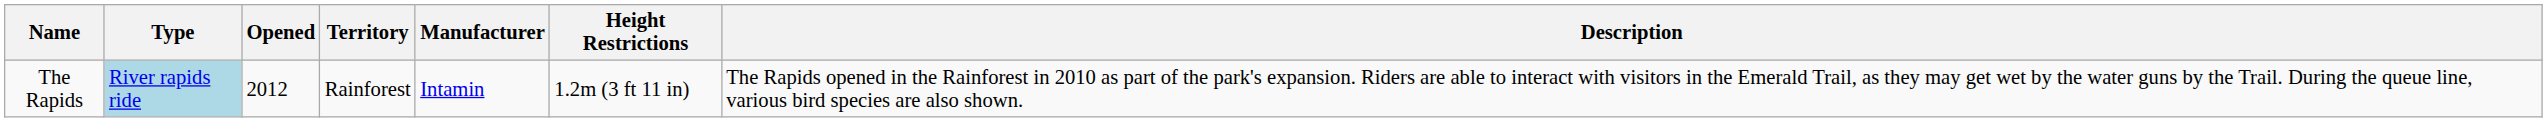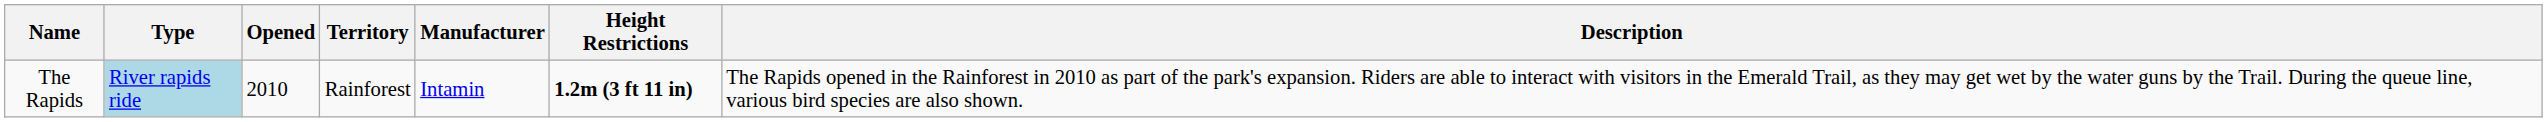The Rapids | Opened: 2012 -> 2010
The Rapids | Height Restrictions: normal -> bold
